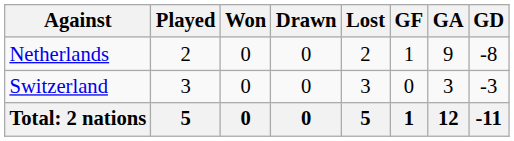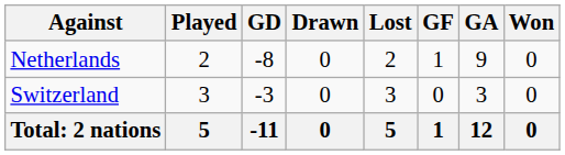columns swapped: Won <-> GD
